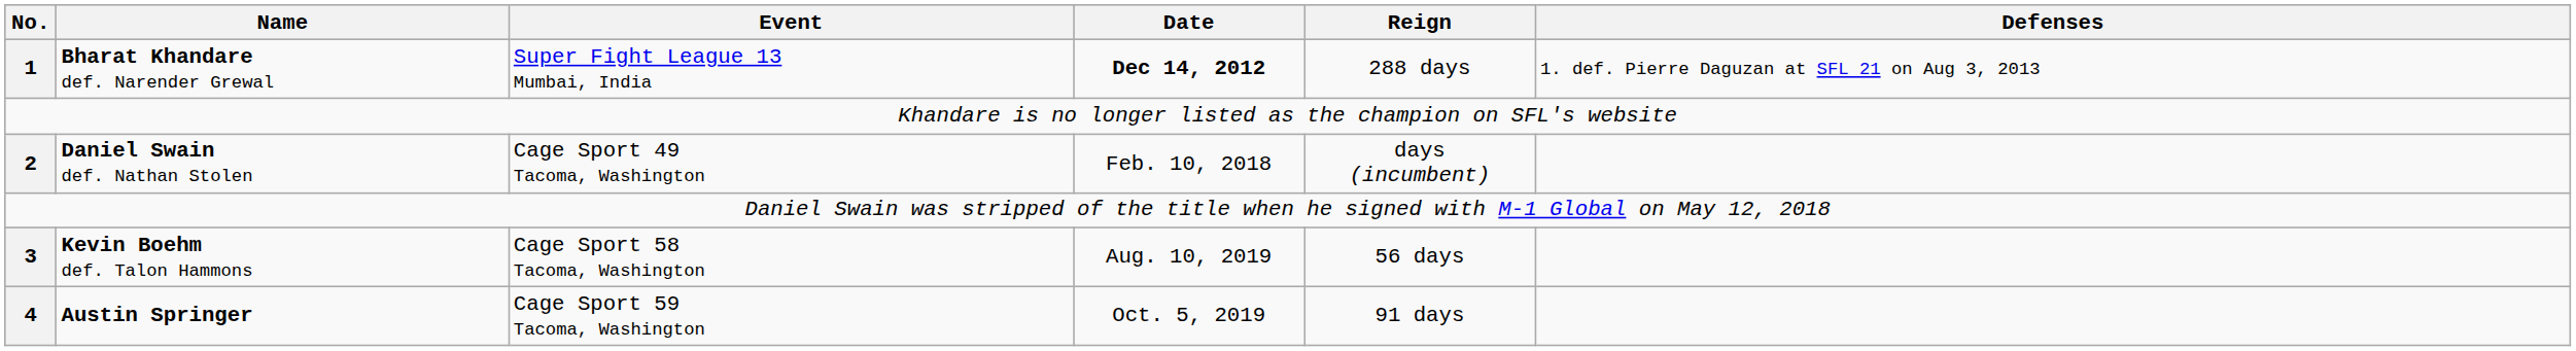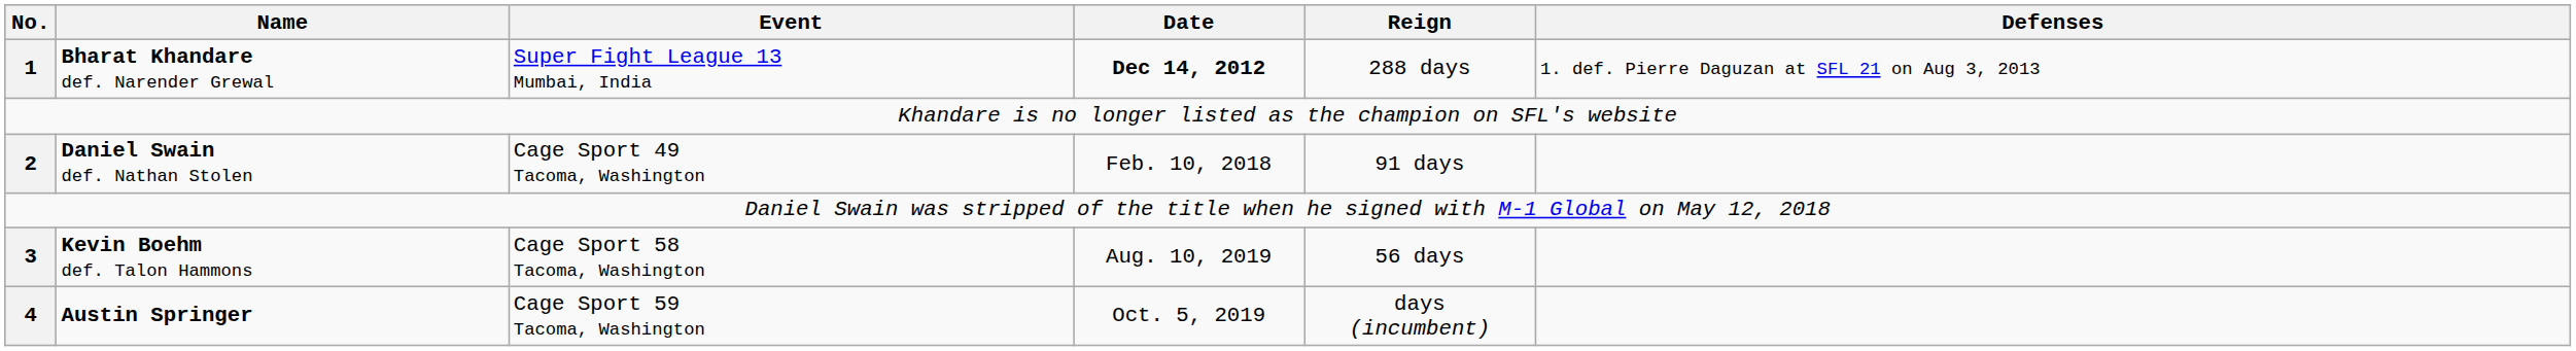Daniel Swain def. Nathan Stolen | Reign: days (incumbent) -> 91 days
Austin Springer | Reign: 91 days -> days (incumbent)
